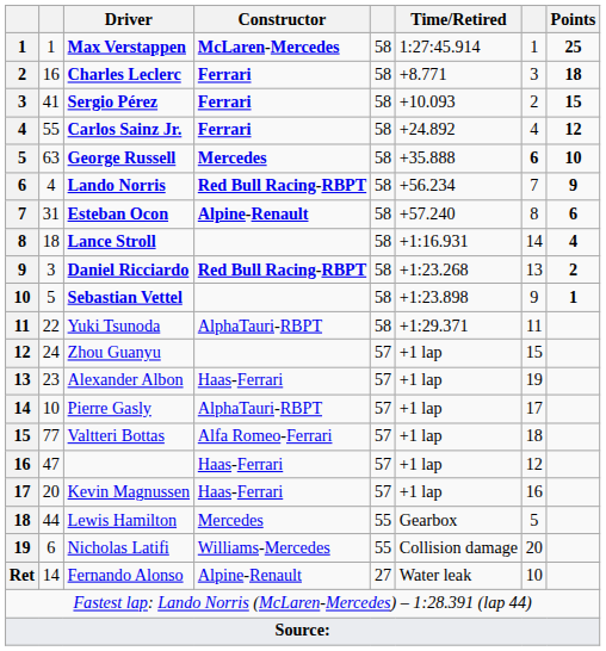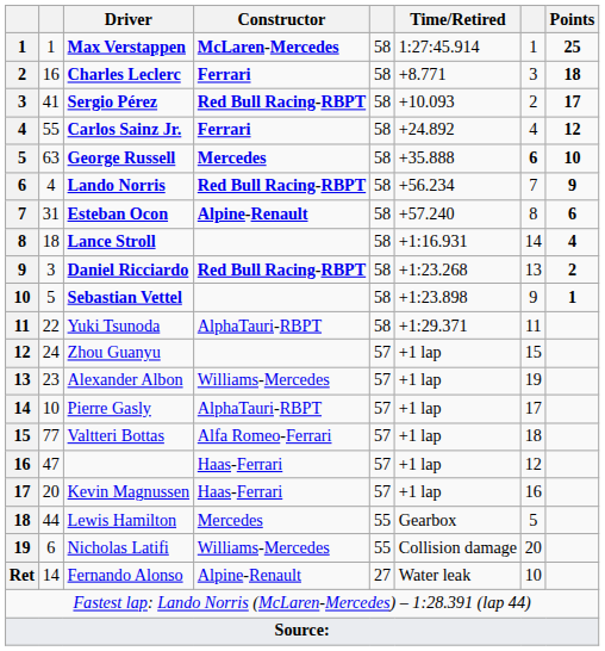Sergio Pérez | Constructor: Ferrari -> Red Bull Racing-RBPT
Sergio Pérez | Points: 15 -> 17
Alexander Albon | Constructor: Haas-Ferrari -> Williams-Mercedes
